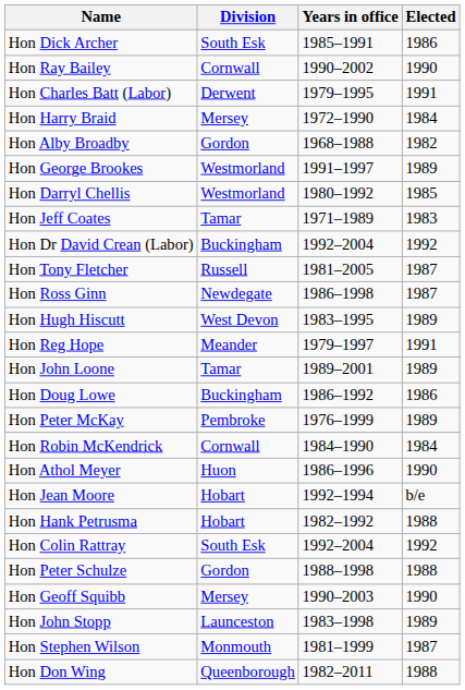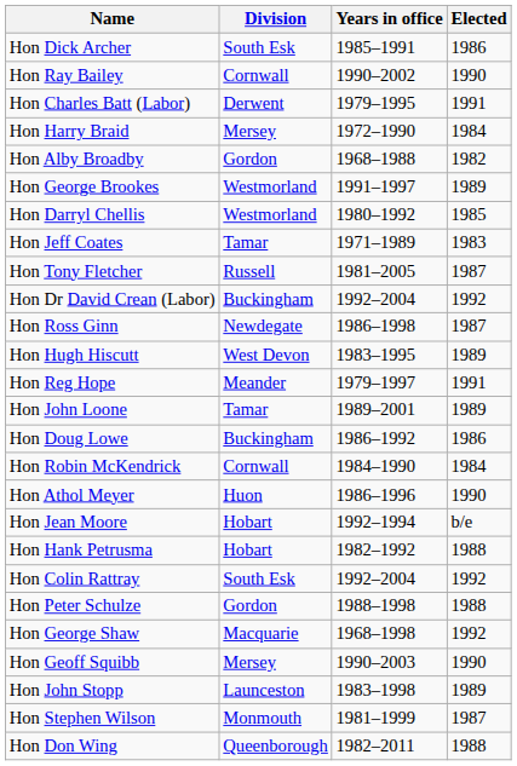rows swapped: Hon Dr David Crean (Labor) <-> Hon Tony Fletcher
- row: Hon Peter McKay | Pembroke | 1976–1999 | 1989
+ row: Hon George Shaw | Macquarie | 1968–1998 | 1992
